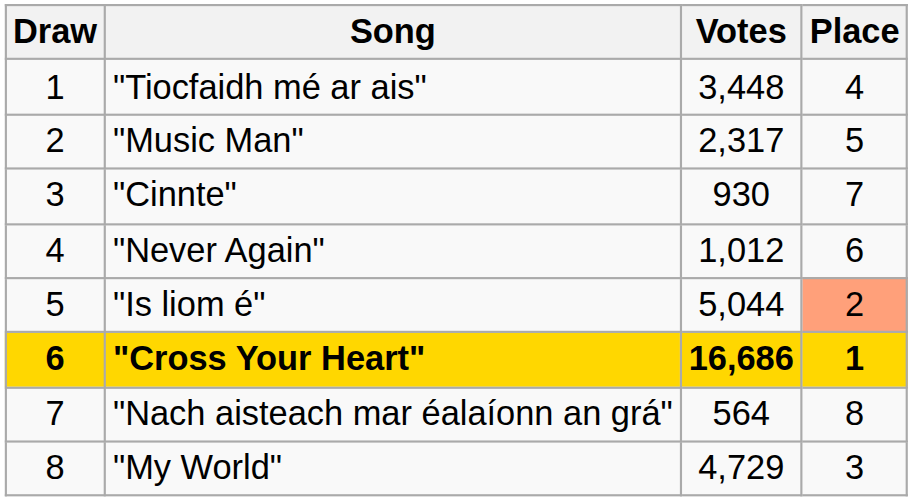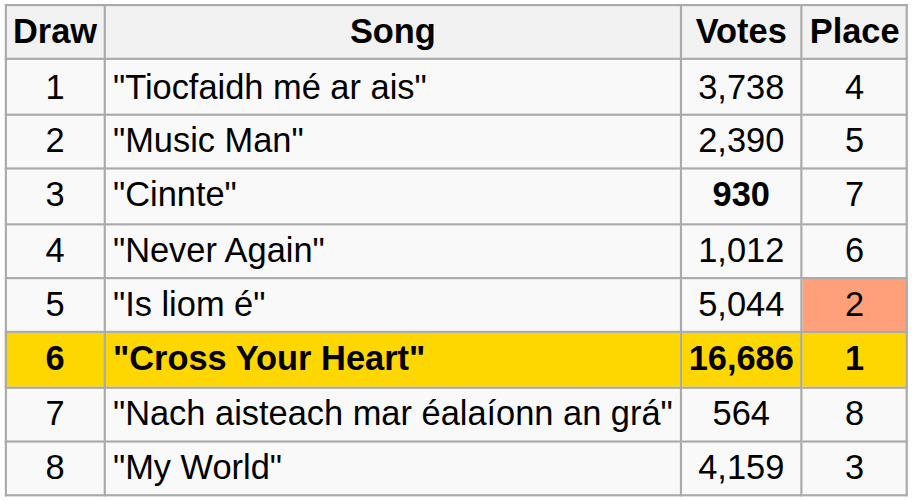"Tiocfaidh mé ar ais" | Votes: 3,448 -> 3,738
"Music Man" | Votes: 2,317 -> 2,390
"Cinnte" | Votes: normal -> bold
"My World" | Votes: 4,729 -> 4,159
